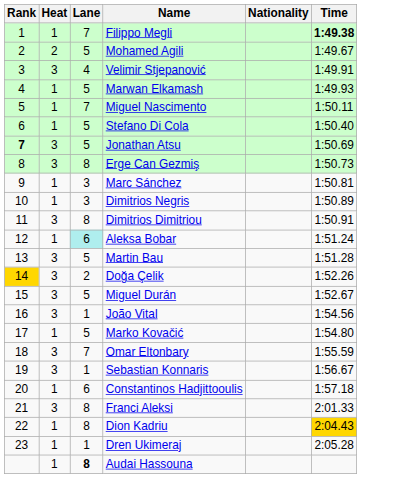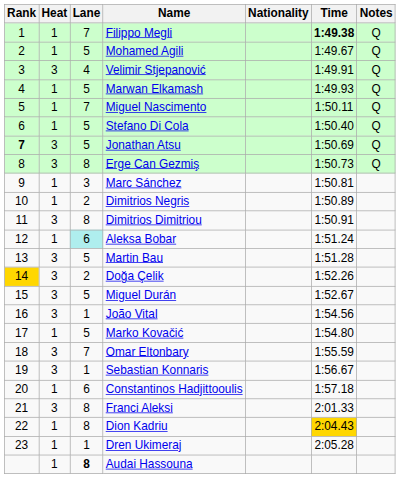+ column: Notes | Q | Q | Q | Q | Q | Q | Q | Q
Mohamed Agili | Heat: 2 -> 1
Dimitrios Negris | Lane: 3 -> 2
